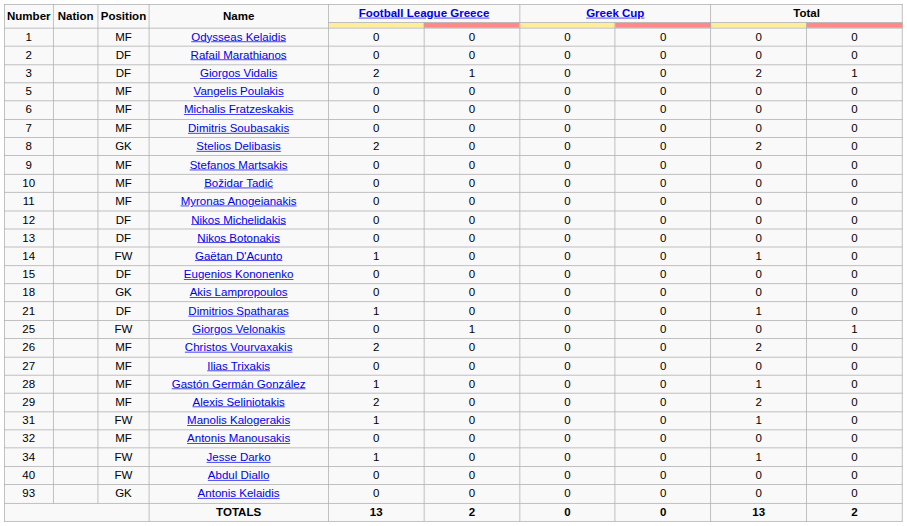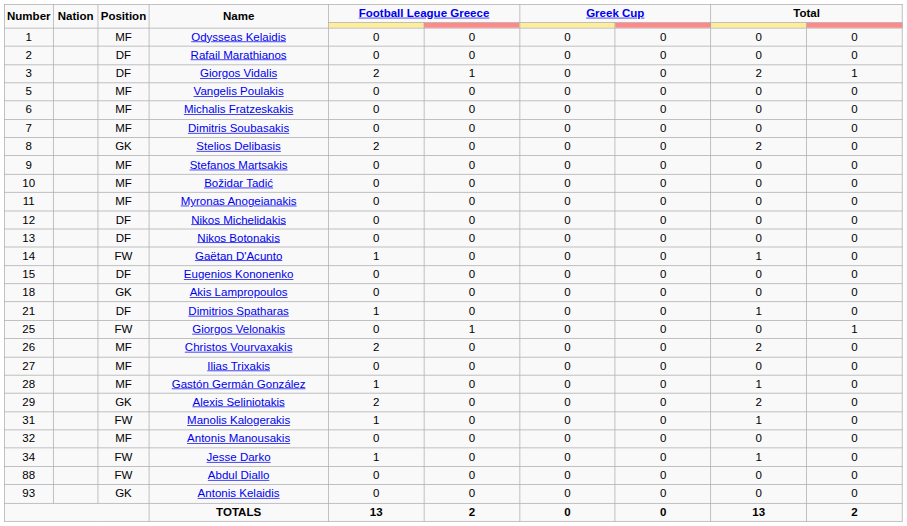Alexis Seliniotakis | Position: MF -> GK
Abdul Diallo | Number: 40 -> 88
